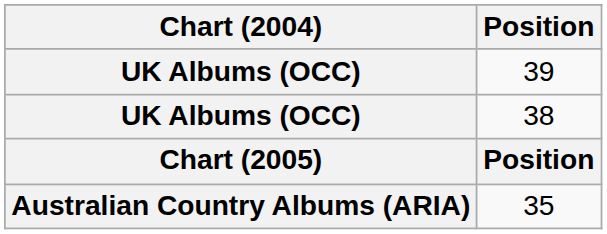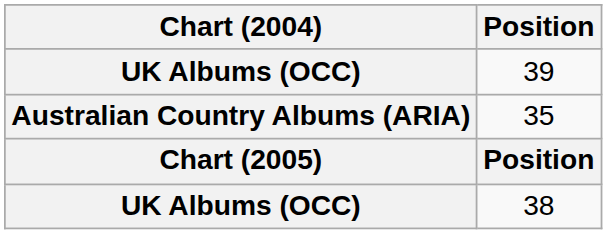rows swapped: 38 <-> 35
